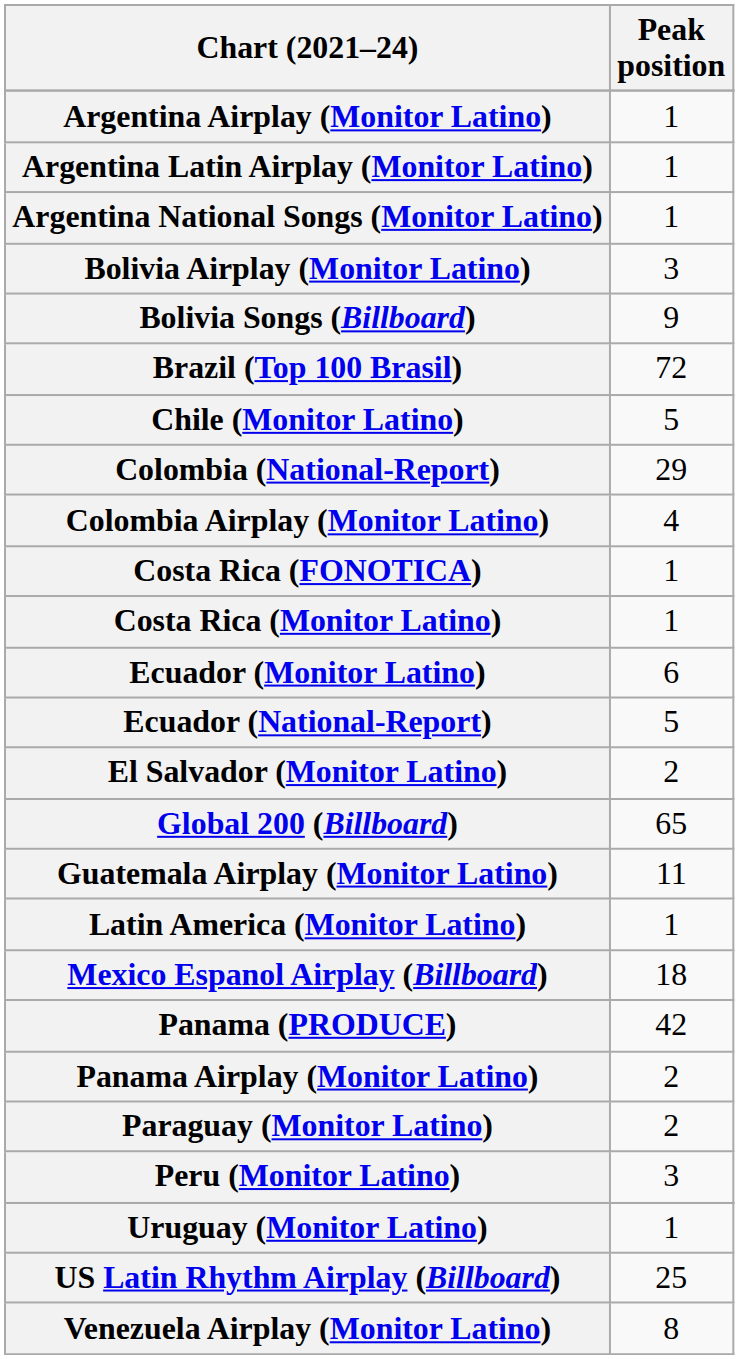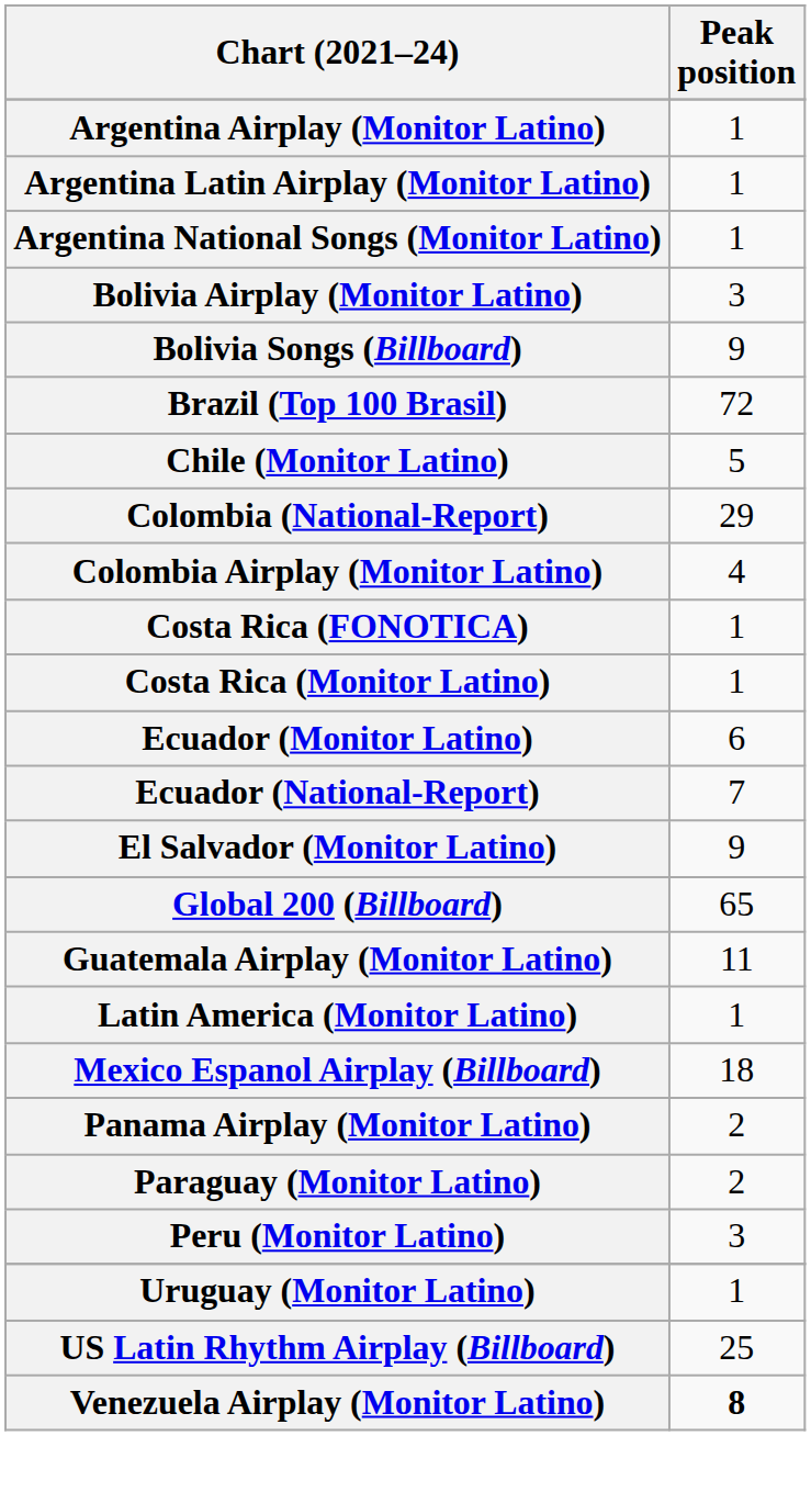Ecuador (National-Report) | Peak position: 5 -> 7
El Salvador (Monitor Latino) | Peak position: 2 -> 9
- row: Panama (PRODUCE) | 42
Venezuela Airplay (Monitor Latino) | Peak position: normal -> bold
